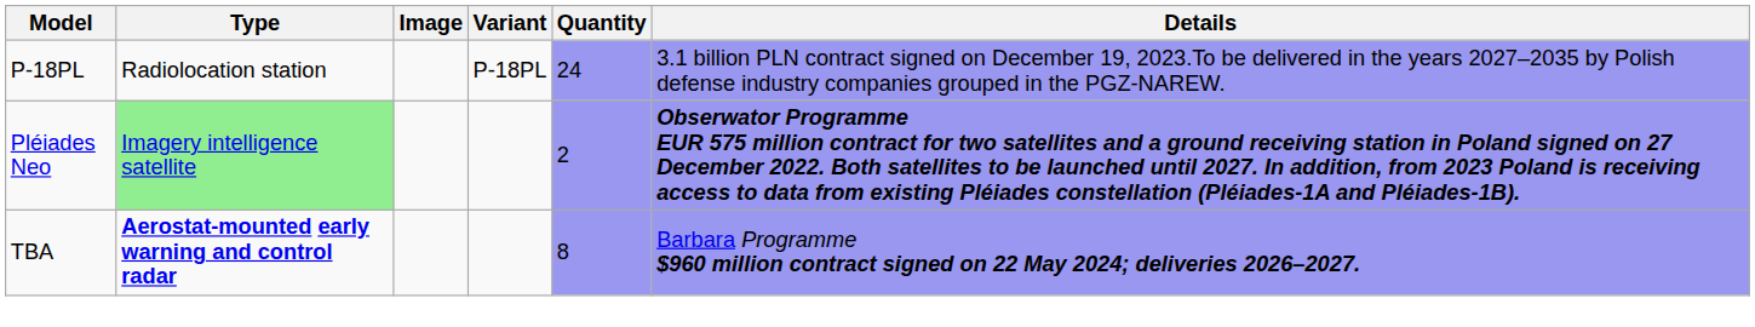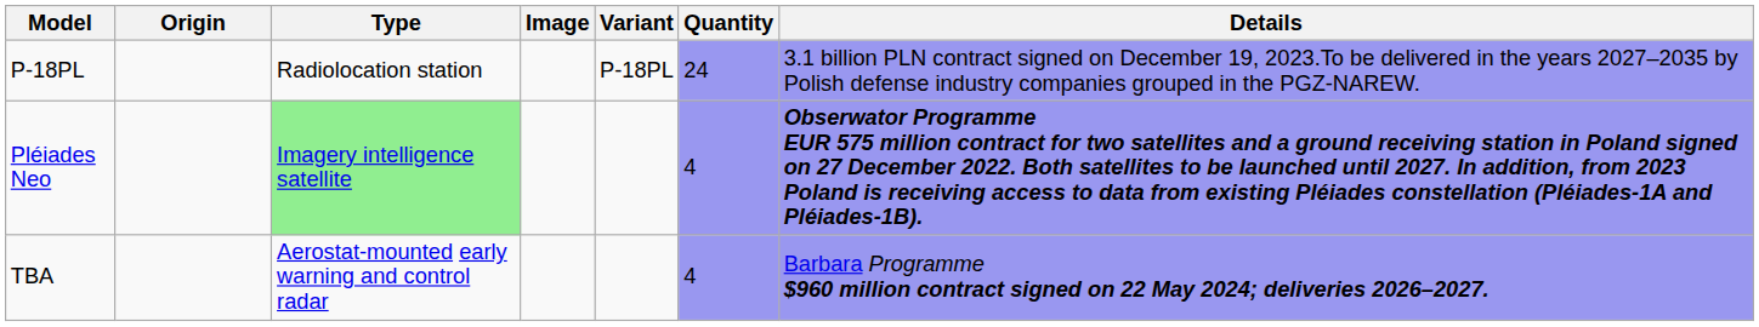+ column: Origin
Pléiades Neo | Quantity: 2 -> 4
TBA | Type: bold -> normal
TBA | Quantity: 8 -> 4
